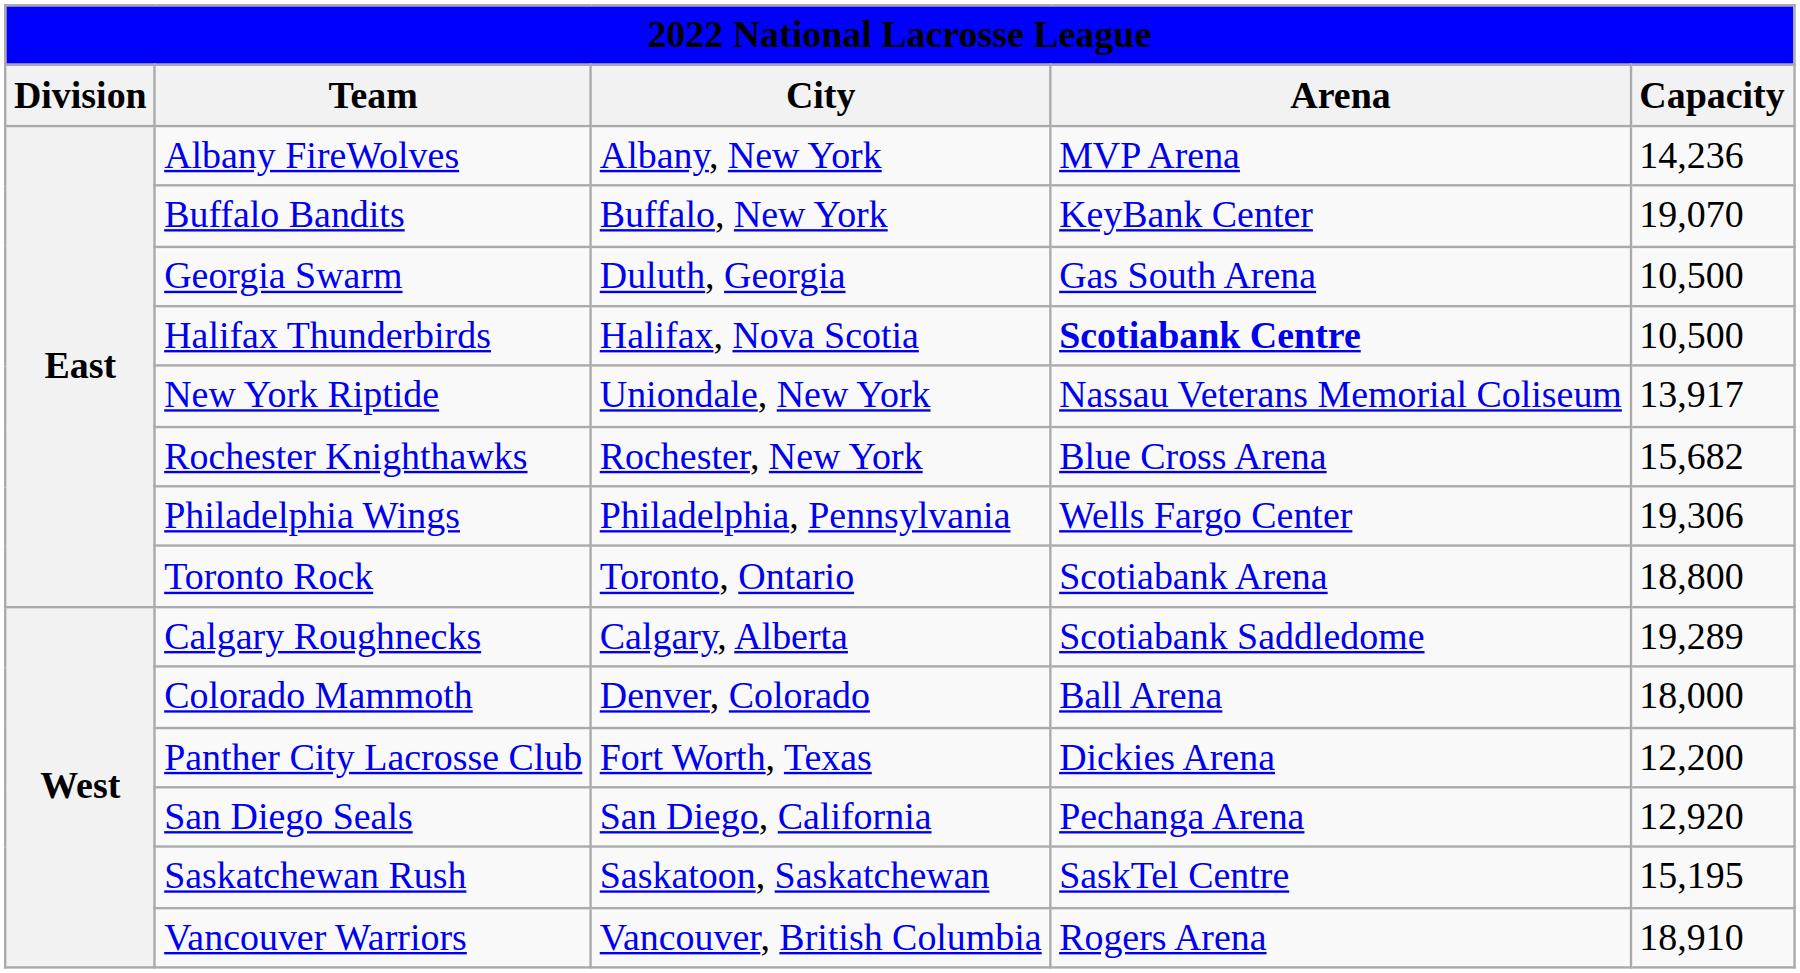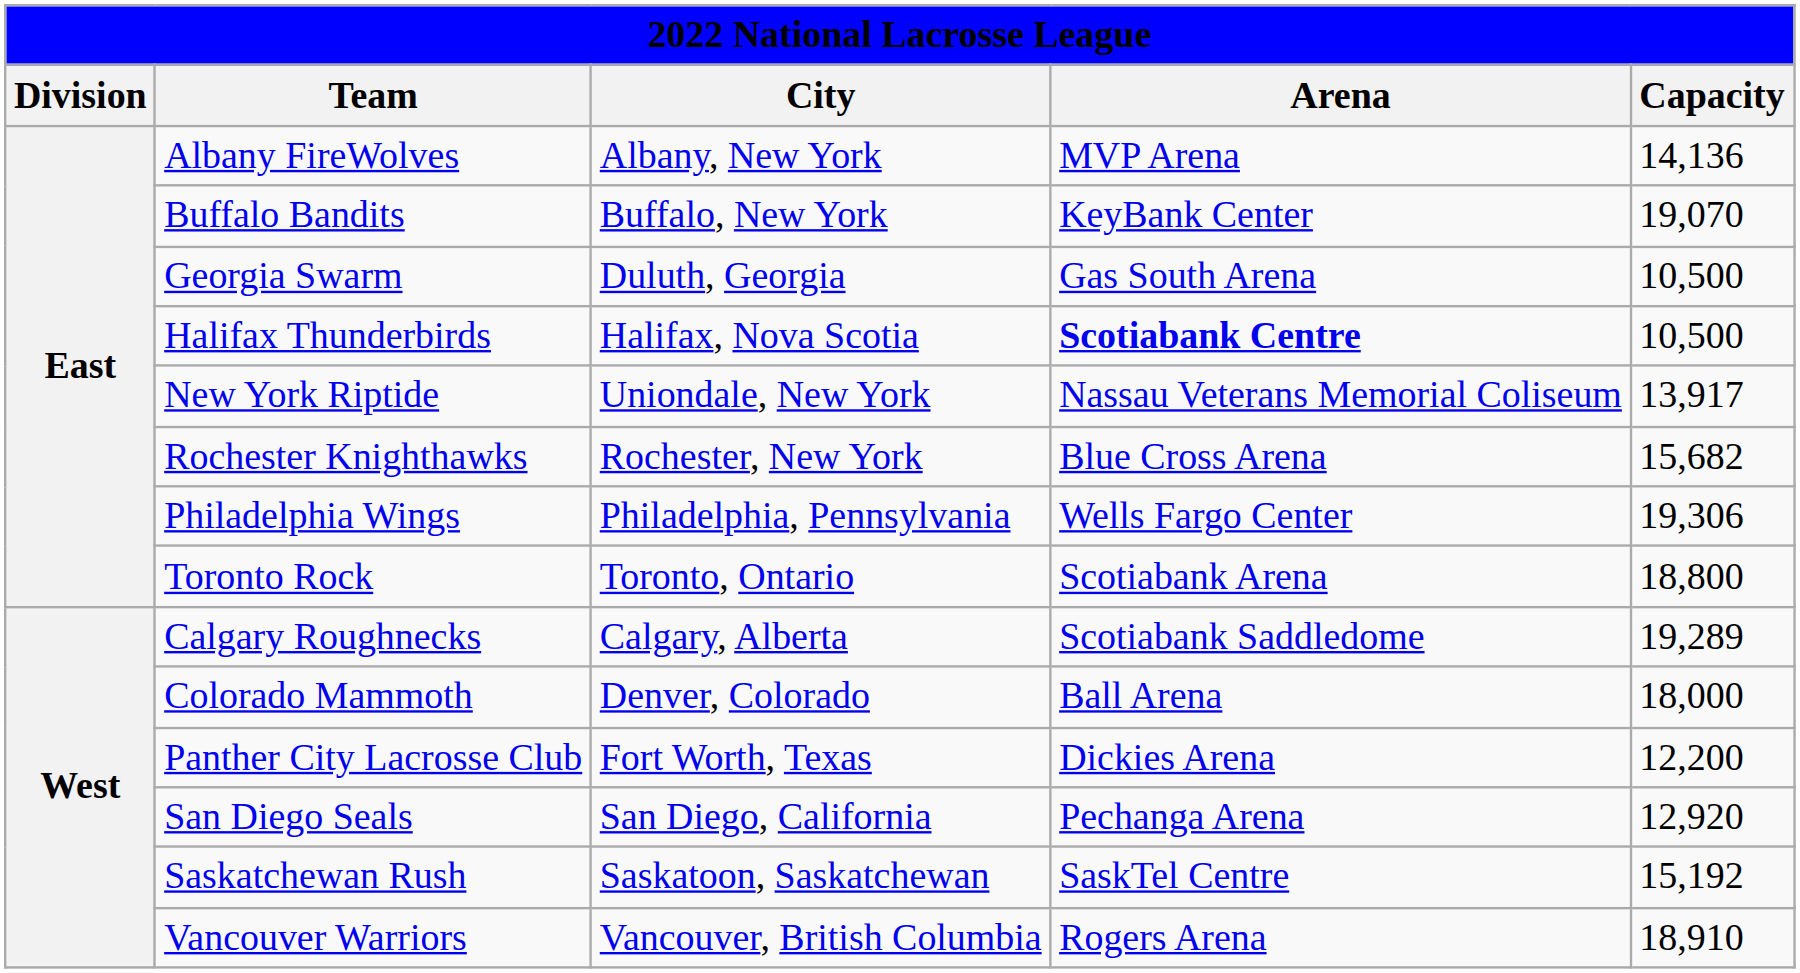Albany FireWolves | Capacity: 14,236 -> 14,136
Saskatchewan Rush | Capacity: 15,195 -> 15,192
